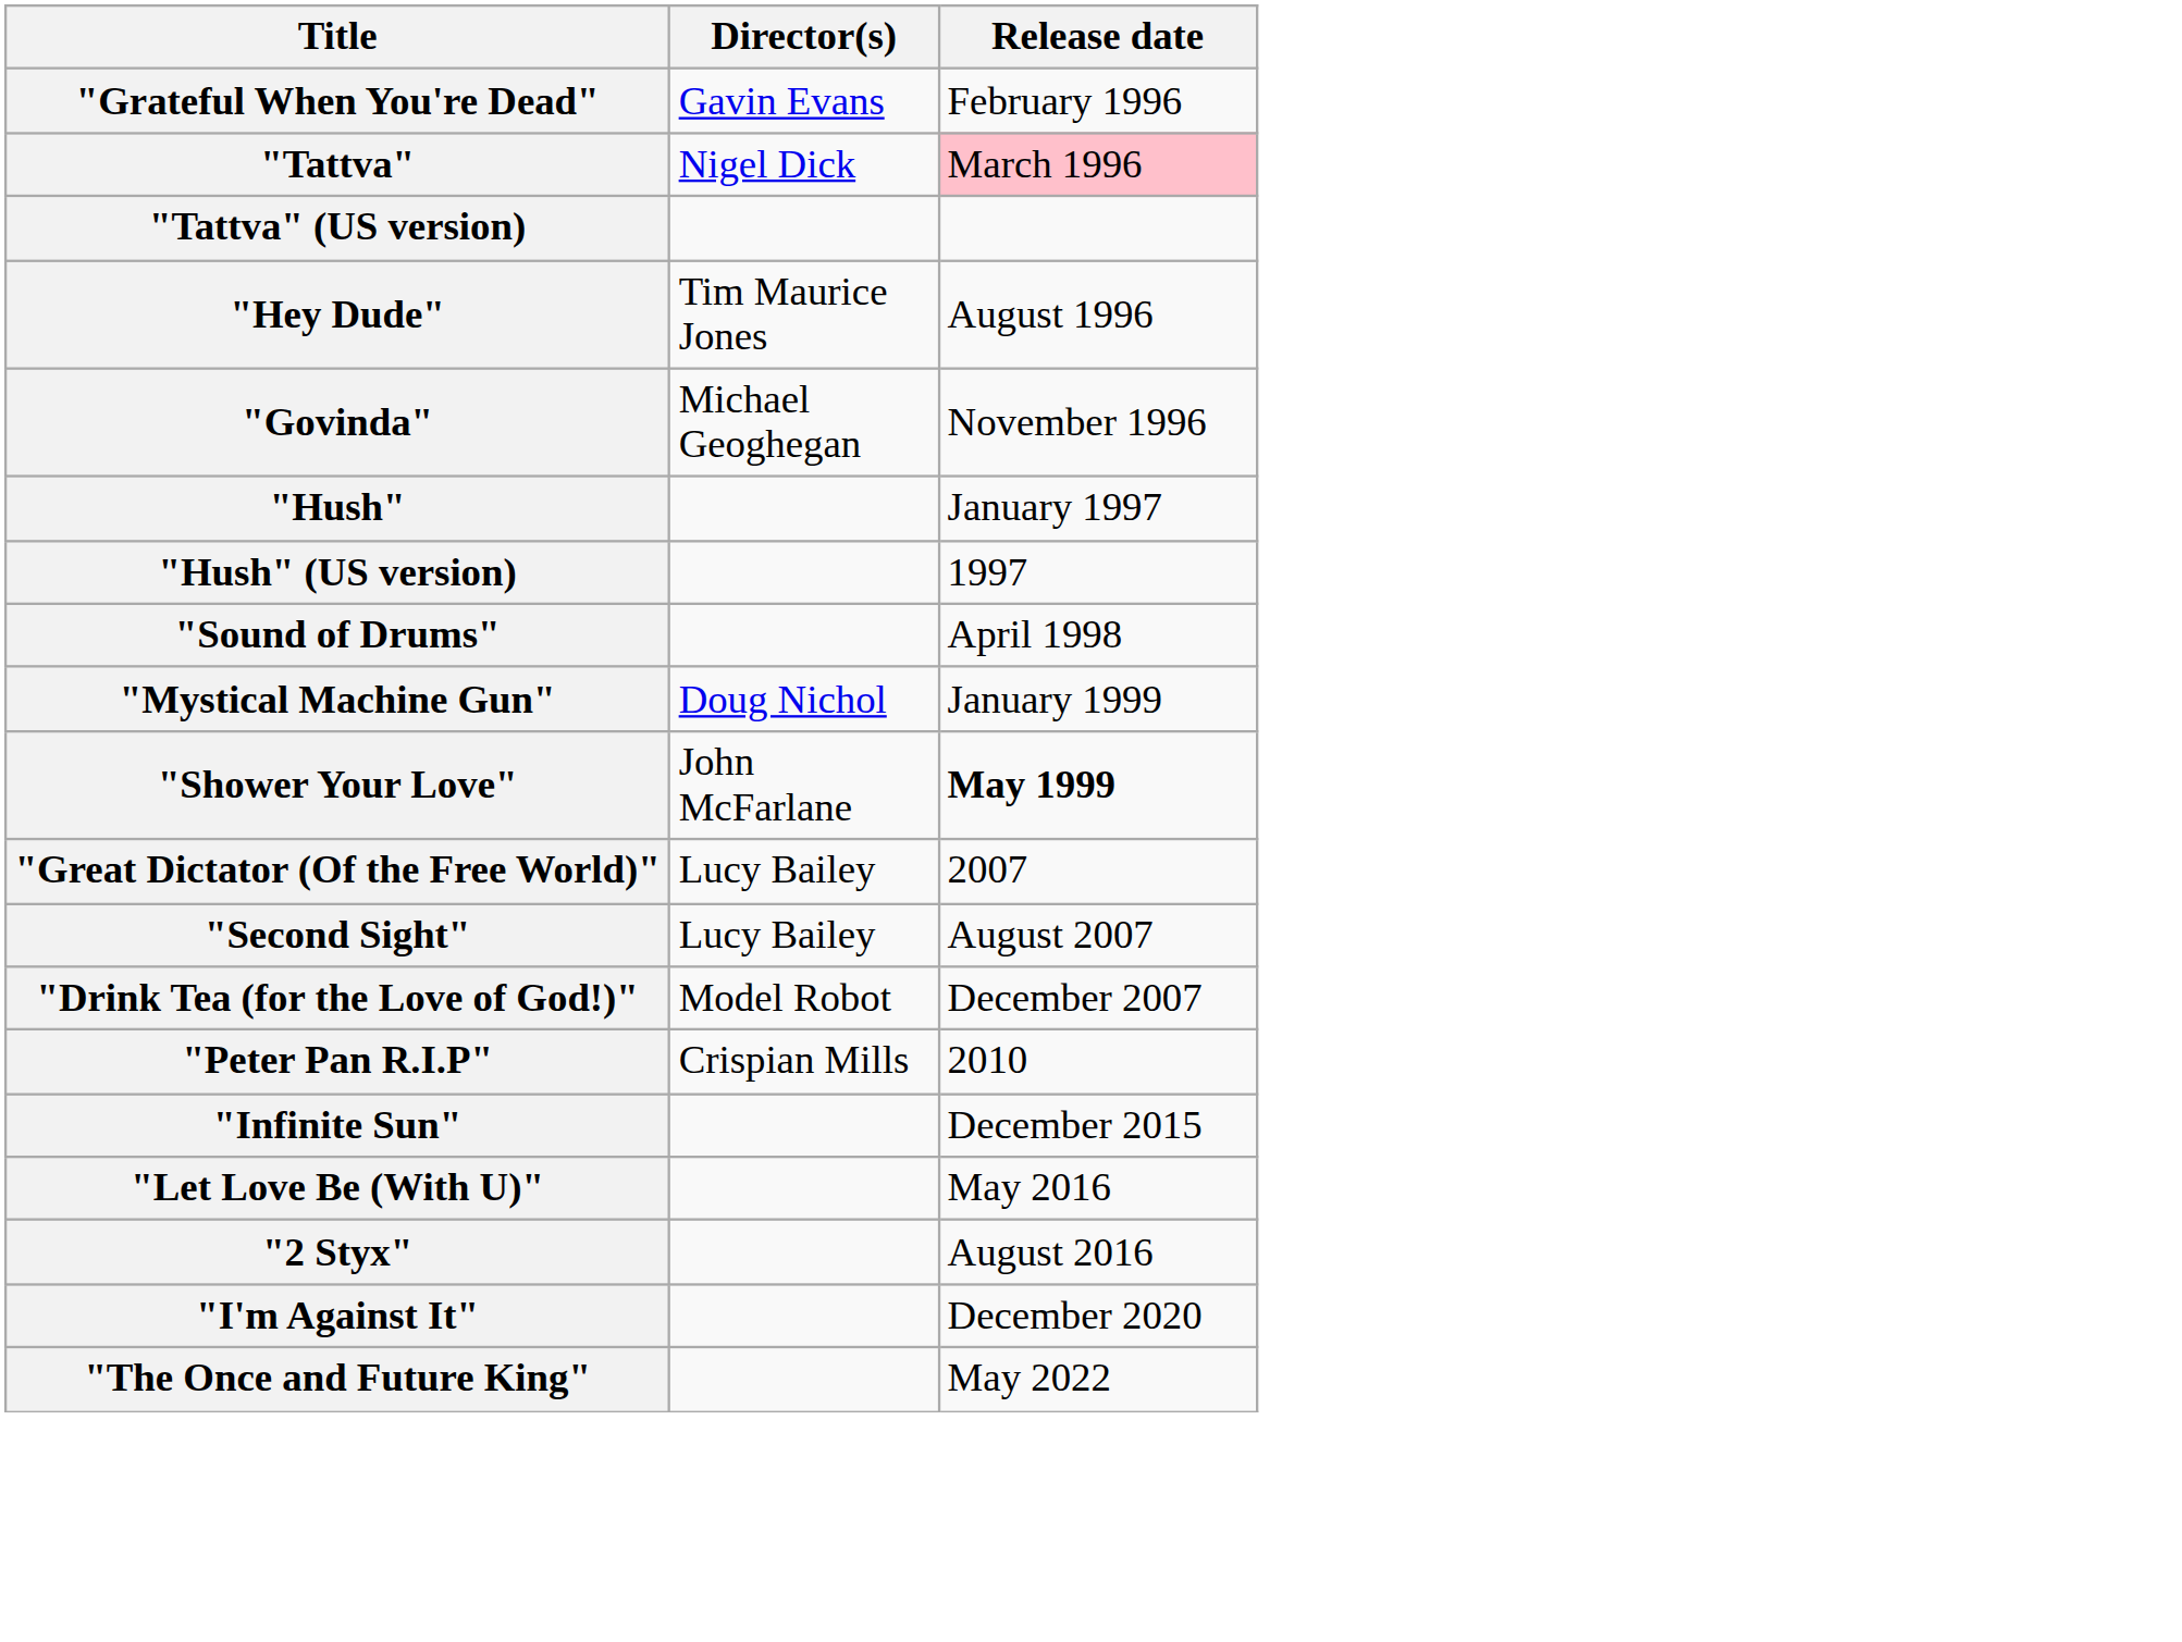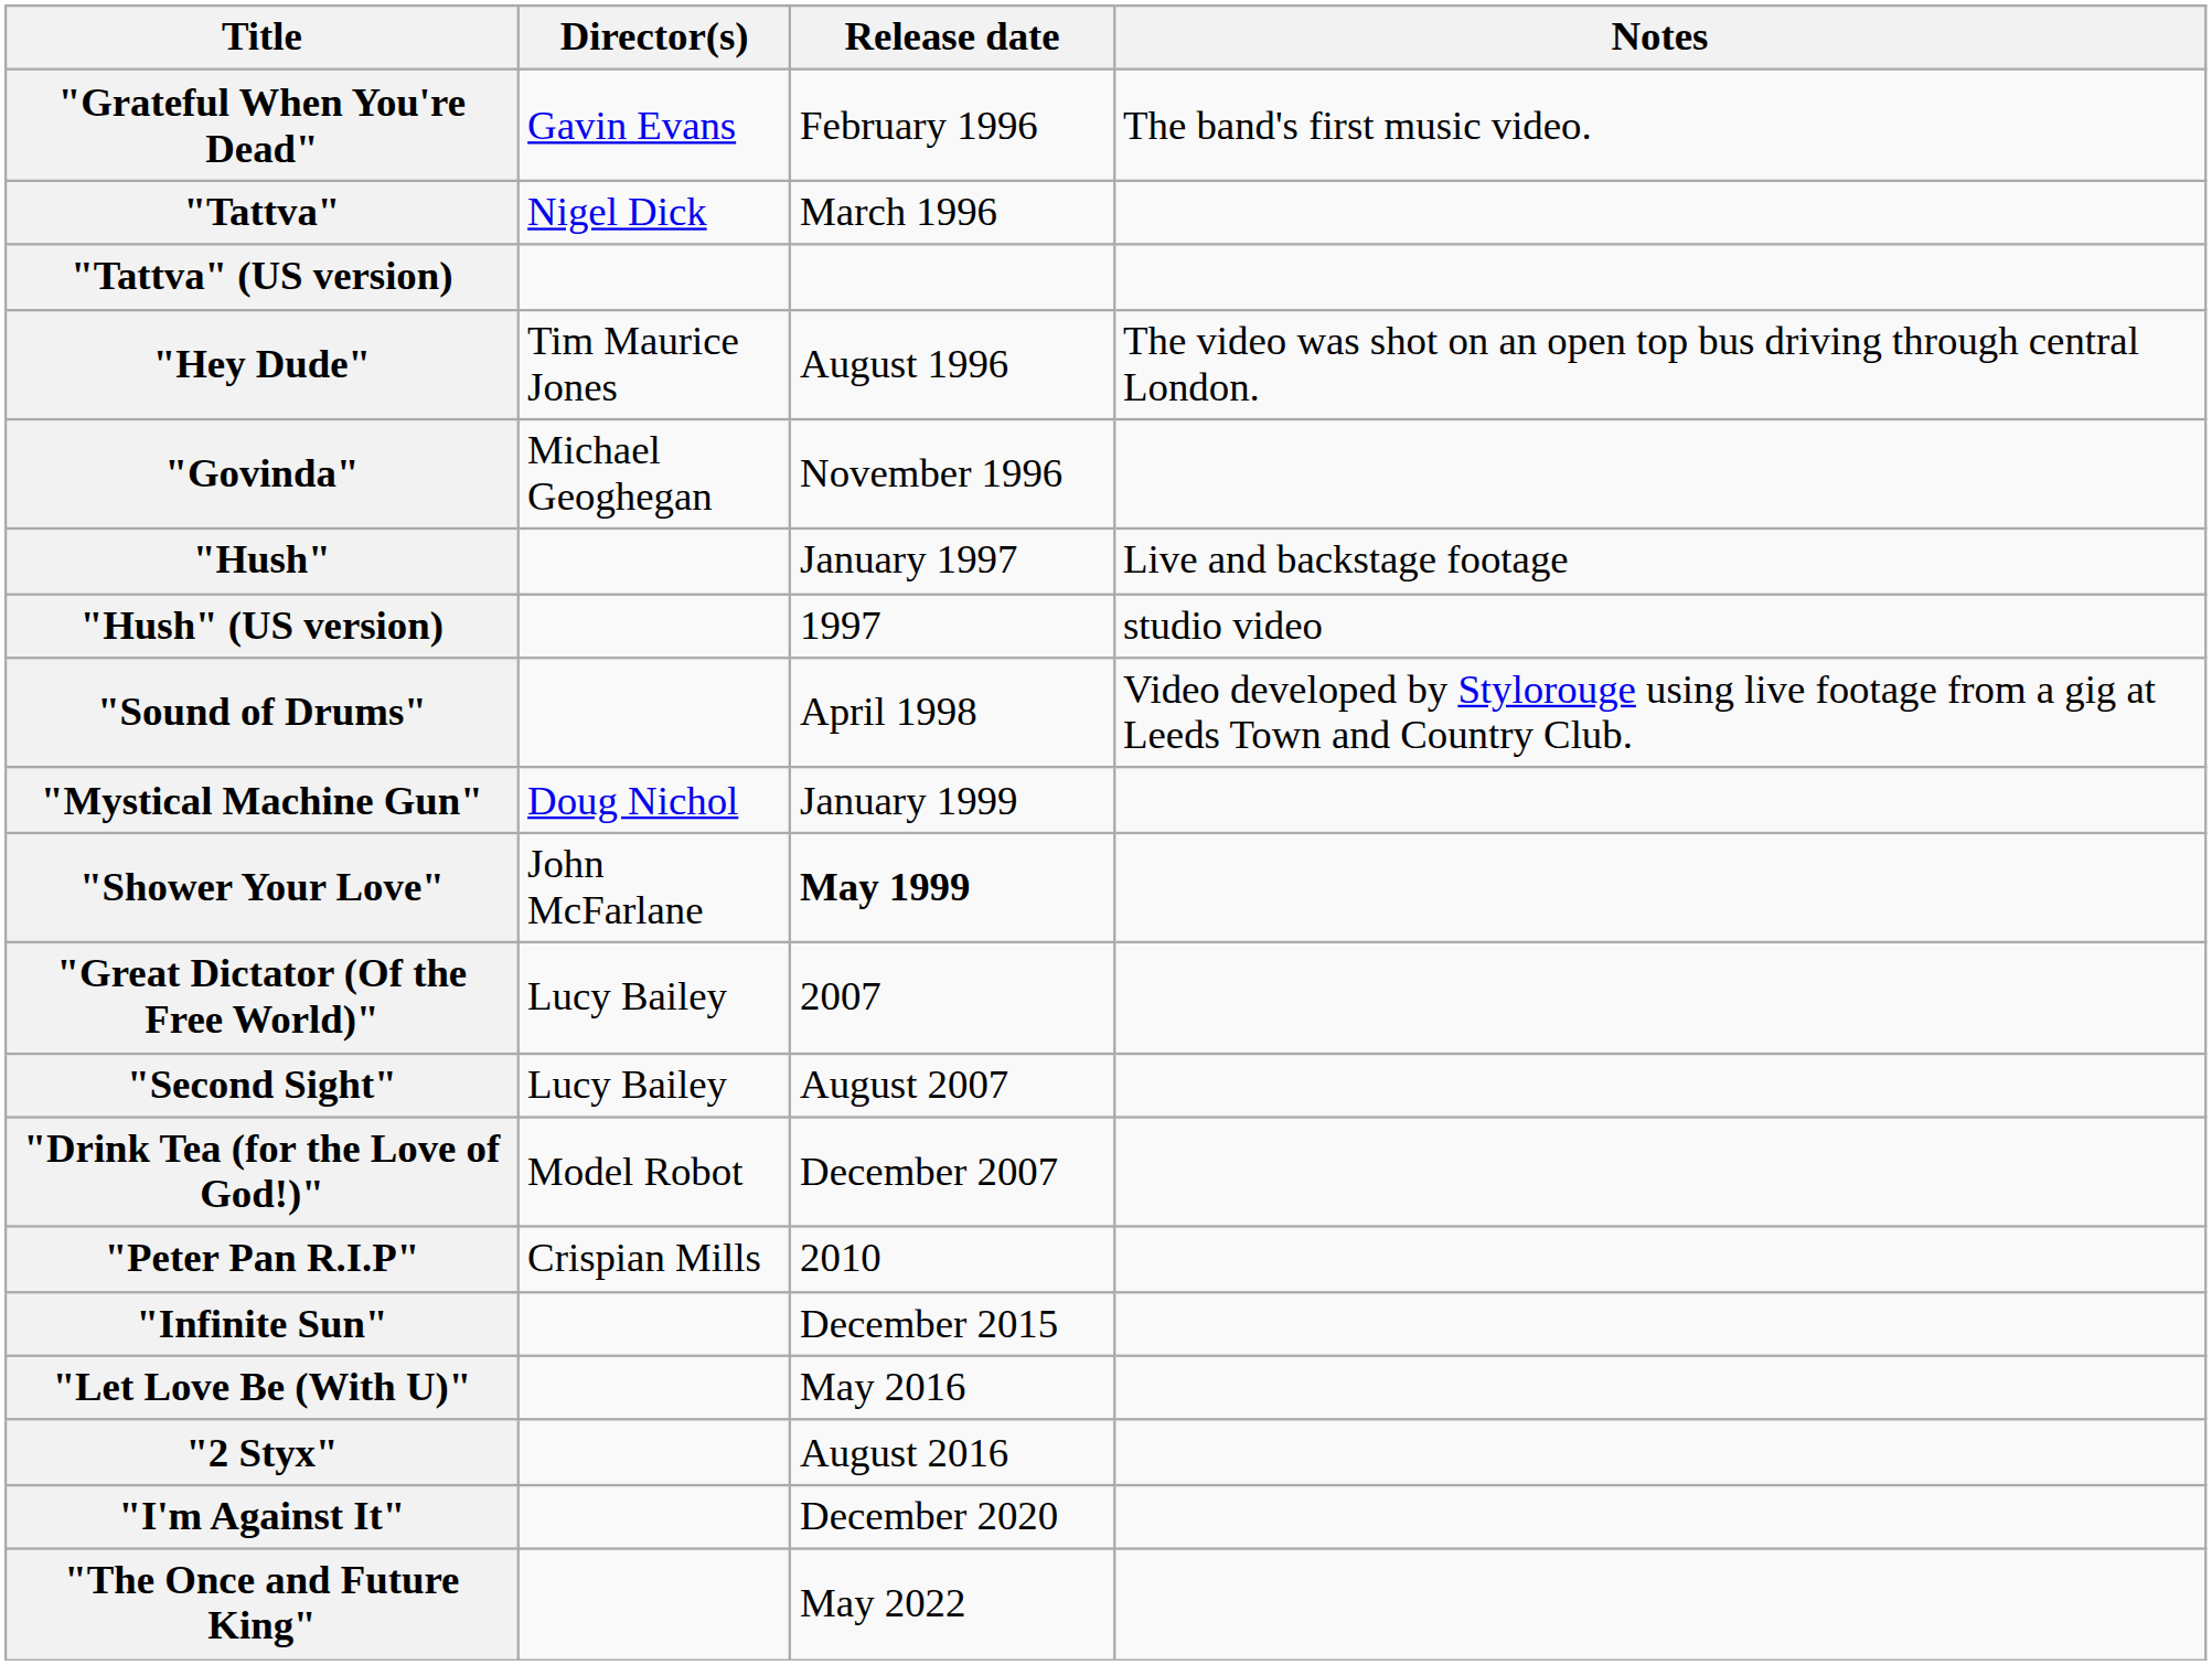+ column: Notes | The band's first music video. | The video was shot on an open top bus driving through central London. | Live and backstage footage | studio video | Video developed by Stylorouge using live footage from a gig at Leeds Town and Country Club.
"Tattva" | Release date: pink background -> no background
